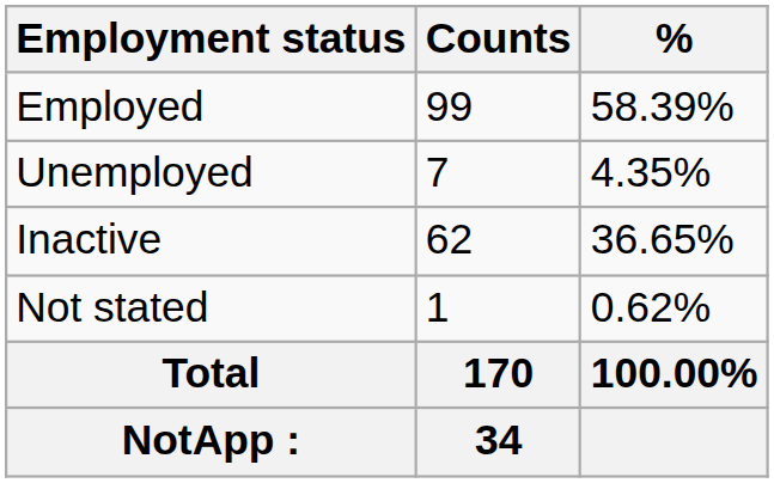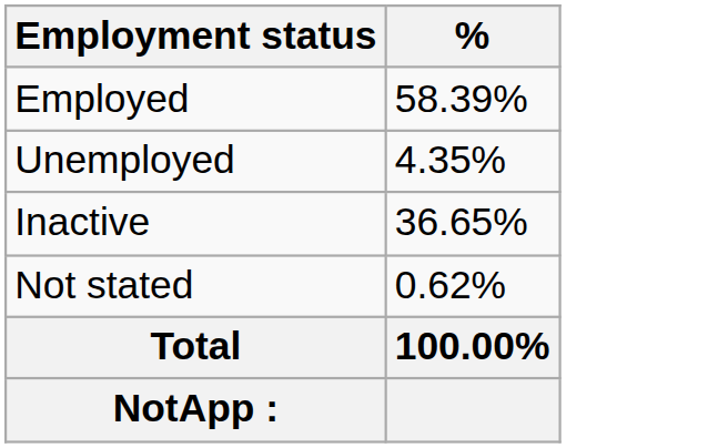- column: Counts | 99 | 7 | 62 | 1 | 170 | 34
